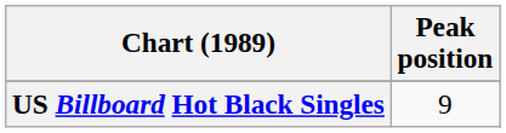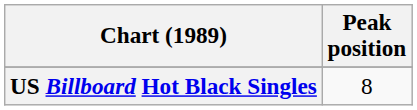US Billboard Hot Black Singles | Peak position: 9 -> 8
